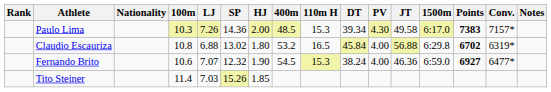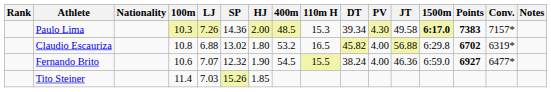Paulo Lima | 1500m: normal -> bold
Claudio Escauriza | DT: 45.84 -> 45.82
Fernando Brito | 110m H: 15.3 -> 15.5
